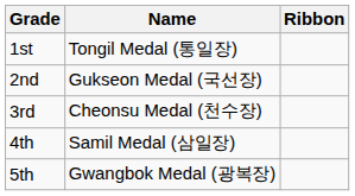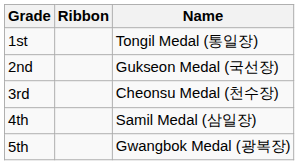columns swapped: Name <-> Ribbon
